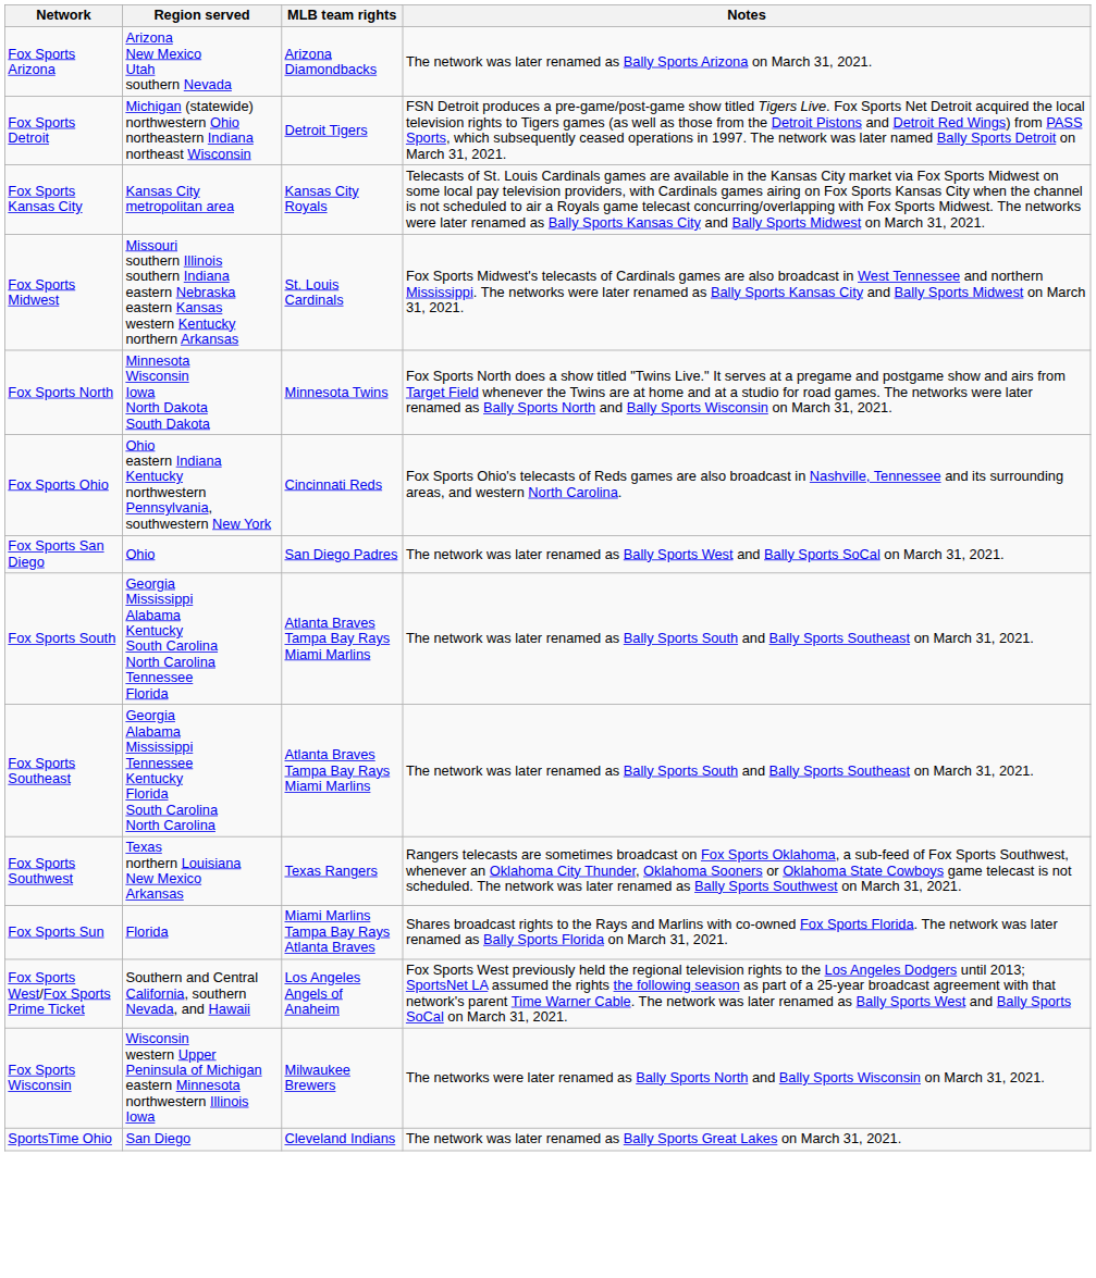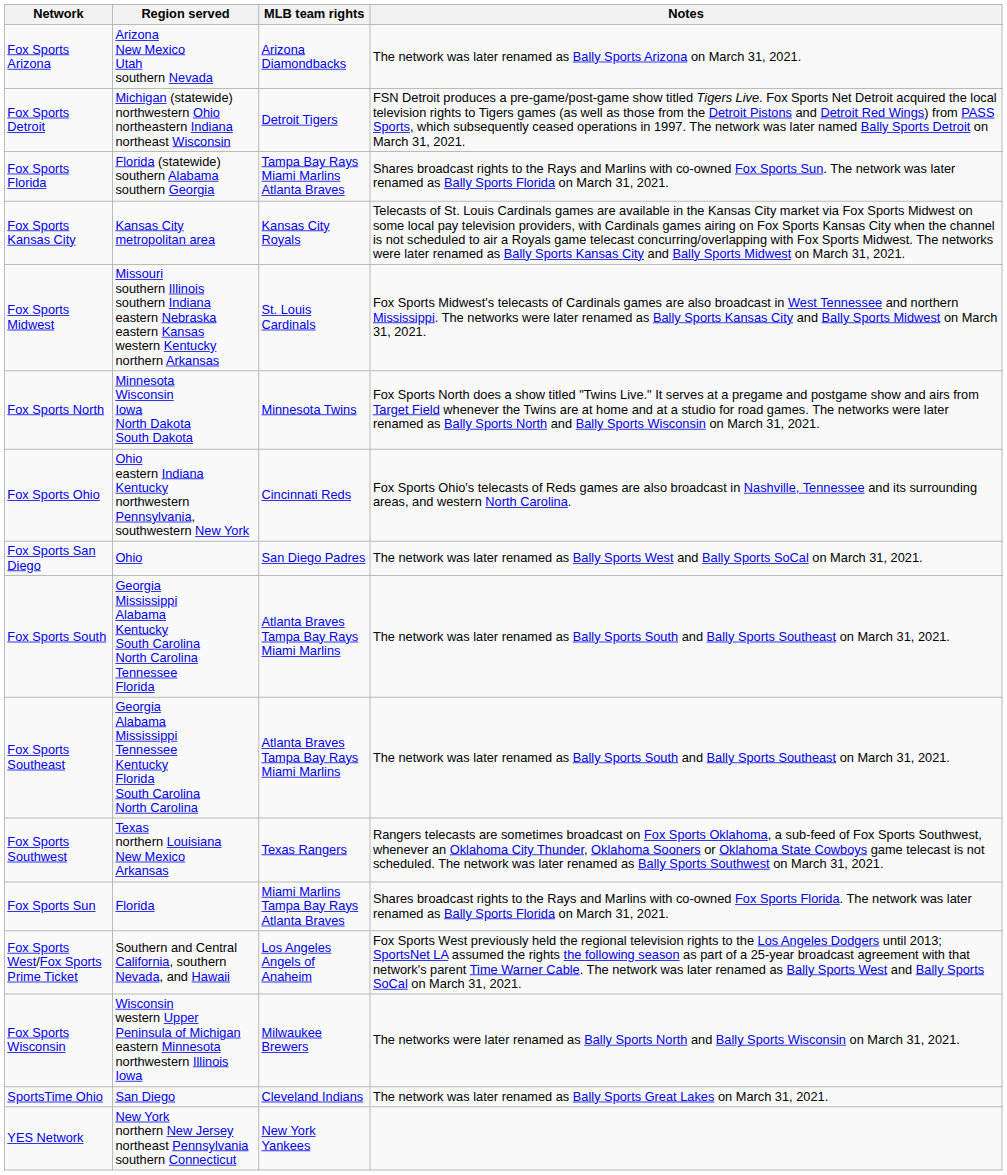+ row: Fox Sports Florida | Florida (statewide) southern Alabama southern Georgia | Tampa Bay Rays Miami Marlins Atlanta Braves | Shares broadcast rights to the Rays and Marlins with co-owned Fox Sports Sun. The network was later renamed as Bally Sports Florida on March 31, 2021.
+ row: YES Network | New York northern New Jersey northeast Pennsylvania southern Connecticut | New York Yankees
